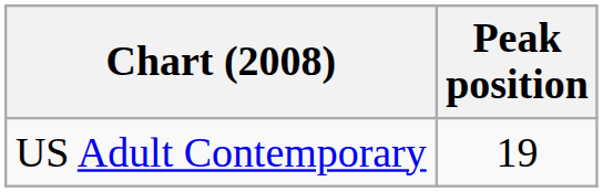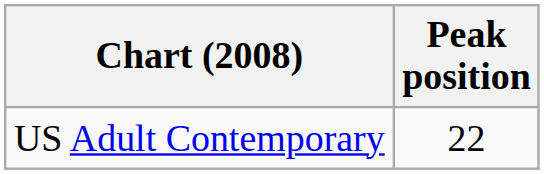US Adult Contemporary | Peak position: 19 -> 22
